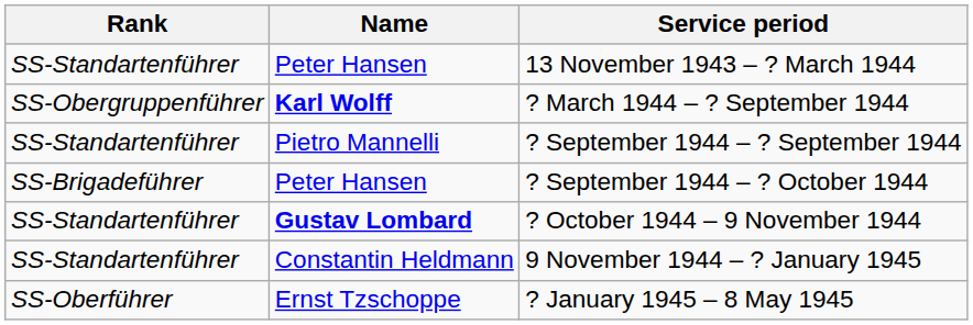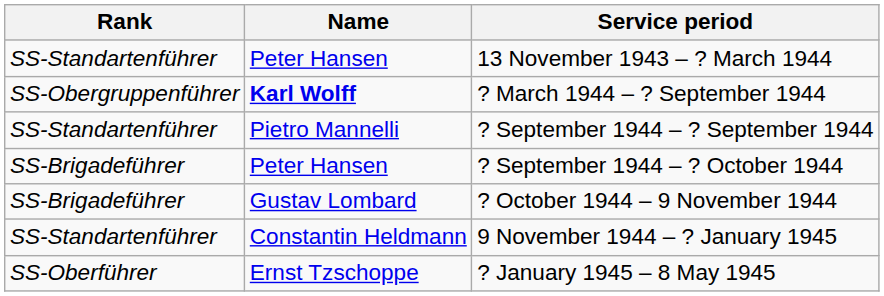? October 1944 – 9 November 1944 | Rank: SS-Standartenführer -> SS-Brigadeführer
? October 1944 – 9 November 1944 | Name: bold -> normal
